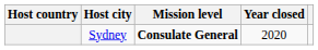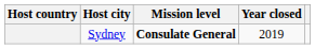Sydney | Year closed: 2020 -> 2019
